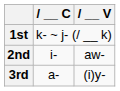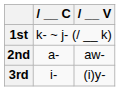2nd | __ C: i- -> a-
3rd | __ C: a- -> i-
